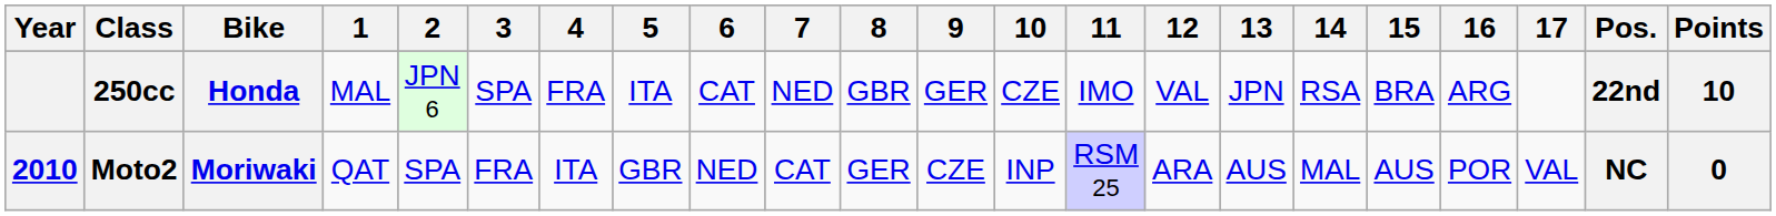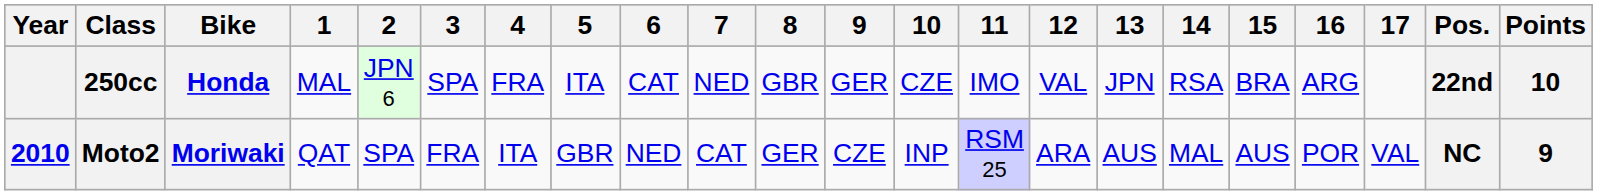Moto2 | Points: 0 -> 9
